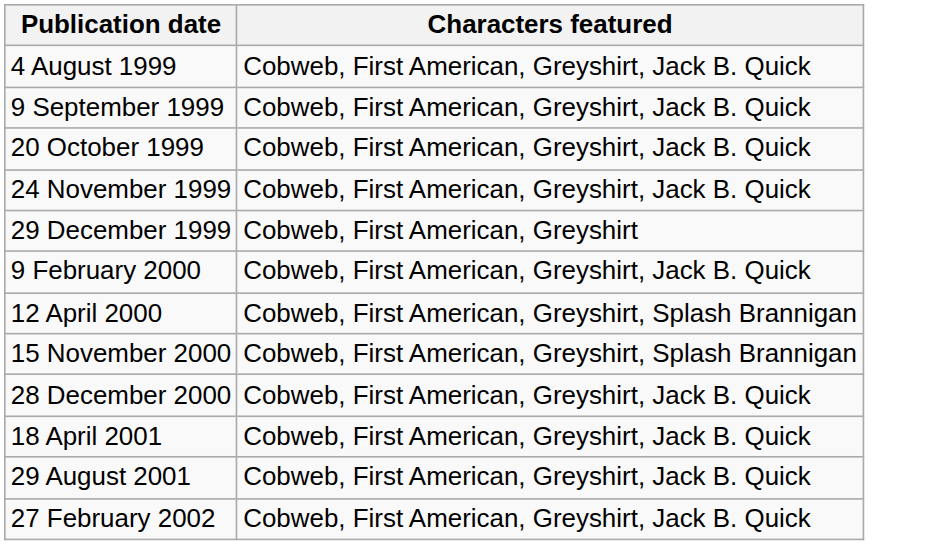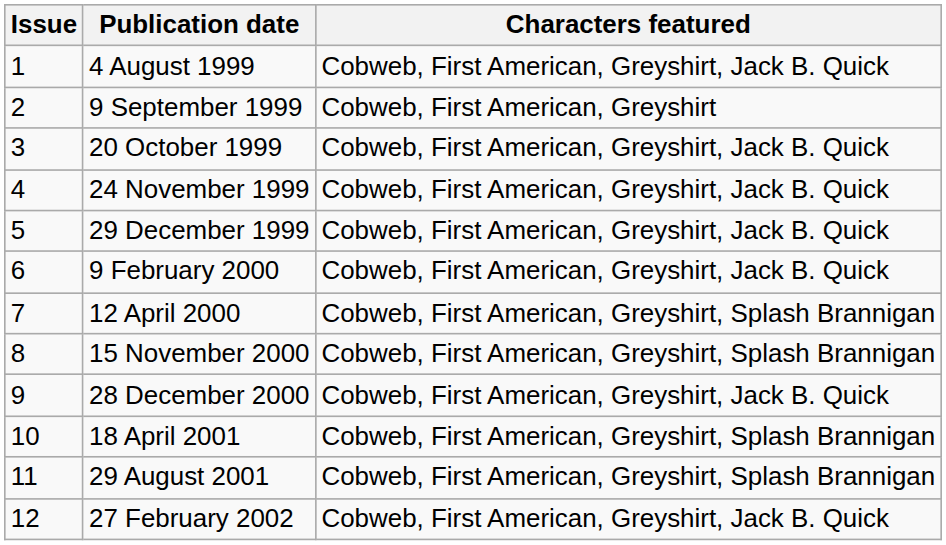+ column: Issue | 1 | 2 | 3 | 4 | 5 | 6 | 7 | 8 | 9 | 10 | 11 | 12
9 September 1999 | Characters featured: Cobweb, First American, Greyshirt, Jack B. Quick -> Cobweb, First American, Greyshirt
29 December 1999 | Characters featured: Cobweb, First American, Greyshirt -> Cobweb, First American, Greyshirt, Jack B. Quick
18 April 2001 | Characters featured: Cobweb, First American, Greyshirt, Jack B. Quick -> Cobweb, First American, Greyshirt, Splash Brannigan
29 August 2001 | Characters featured: Cobweb, First American, Greyshirt, Jack B. Quick -> Cobweb, First American, Greyshirt, Splash Brannigan
